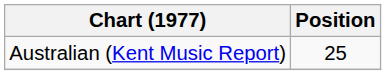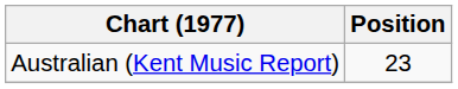Australian (Kent Music Report) | Position: 25 -> 23
